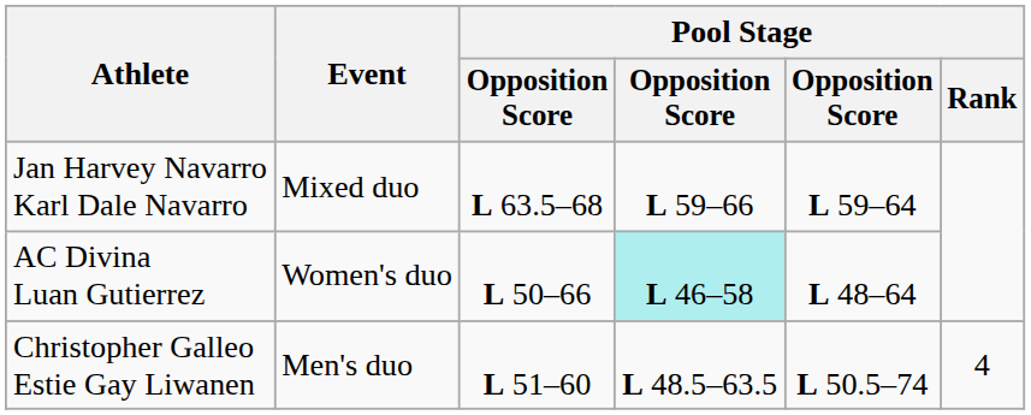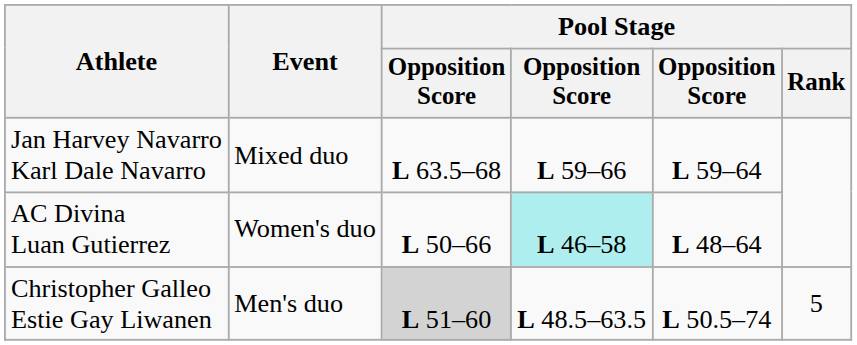Christopher Galleo Estie Gay Liwanen | column 3: no background -> lightgrey background
Christopher Galleo Estie Gay Liwanen | Pool Stage / Rank: 4 -> 5
